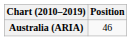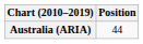Australia (ARIA) | Position: 46 -> 44
